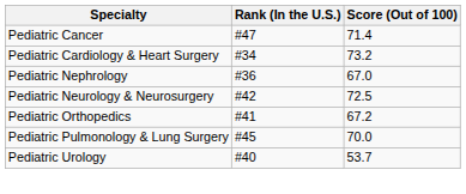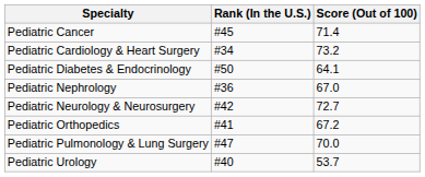Pediatric Cancer | Rank (In the U.S.): #47 -> #45
+ row: Pediatric Diabetes & Endocrinology | #50 | 64.1
Pediatric Neurology & Neurosurgery | Score (Out of 100): 72.5 -> 72.7
Pediatric Pulmonology & Lung Surgery | Rank (In the U.S.): #45 -> #47
